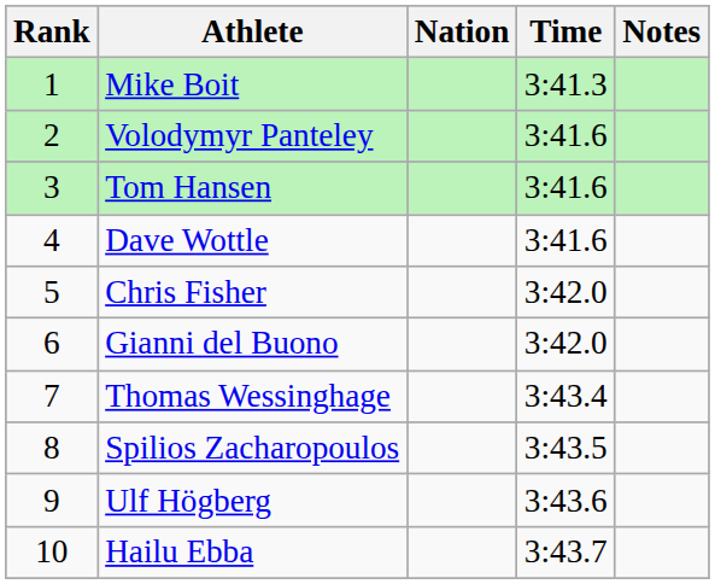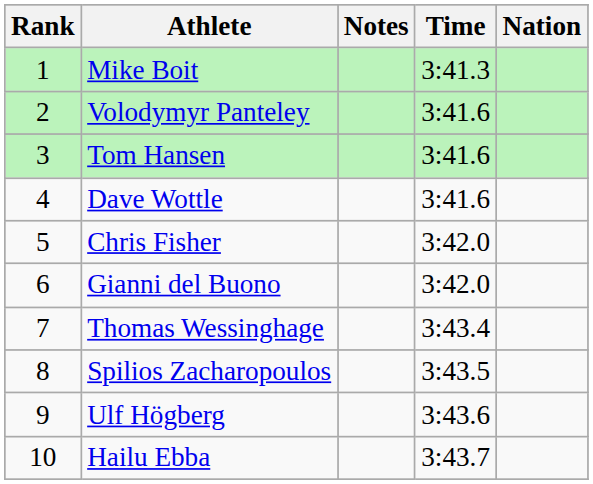columns swapped: Nation <-> Notes
